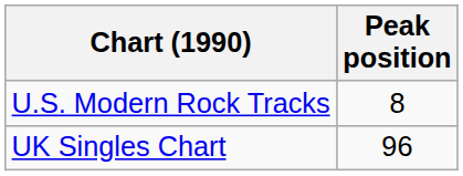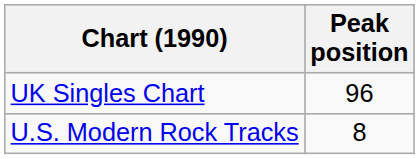rows swapped: UK Singles Chart <-> U.S. Modern Rock Tracks
